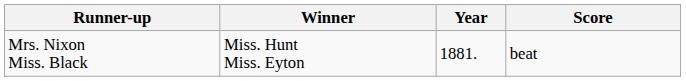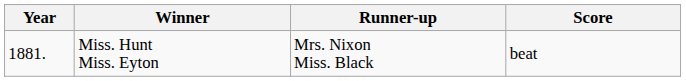columns swapped: Year <-> Runner-up
